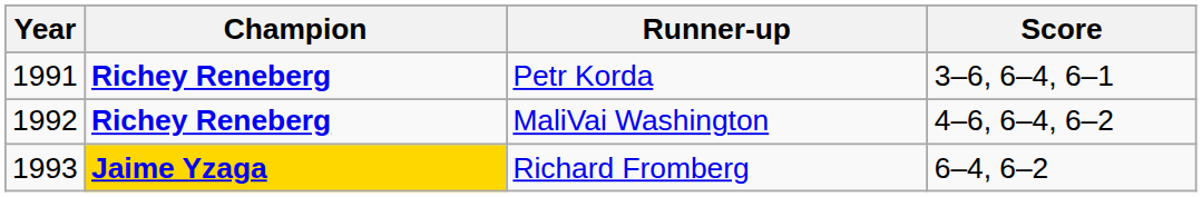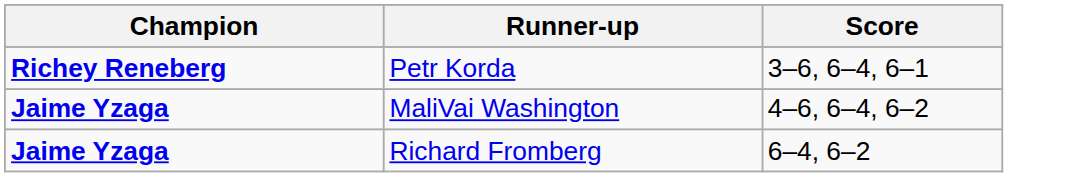- column: Year | 1991 | 1992 | 1993
MaliVai Washington | Champion: Richey Reneberg -> Jaime Yzaga
Richard Fromberg | Champion: gold background -> no background
